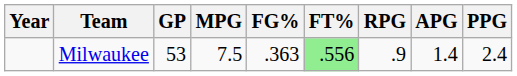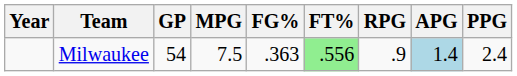Milwaukee | GP: 53 -> 54
Milwaukee | APG: no background -> lightblue background
